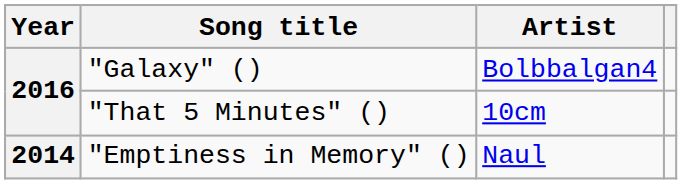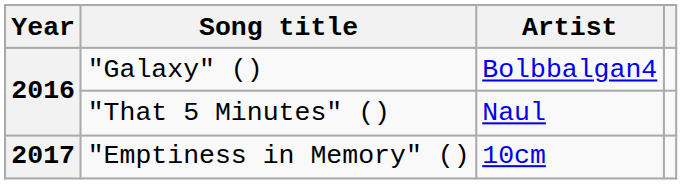"That 5 Minutes" () | Artist: 10cm -> Naul
"Emptiness in Memory" () | Year: 2014 -> 2017
"Emptiness in Memory" () | Artist: Naul -> 10cm
